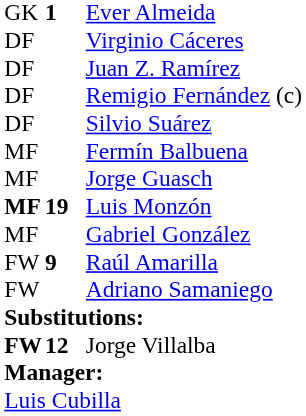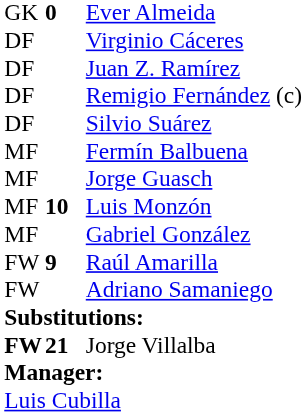Ever Almeida | column 2: 1 -> 0
Luis Monzón | column 1: bold -> normal
Luis Monzón | column 2: 19 -> 10
Jorge Villalba | column 2: 12 -> 21
